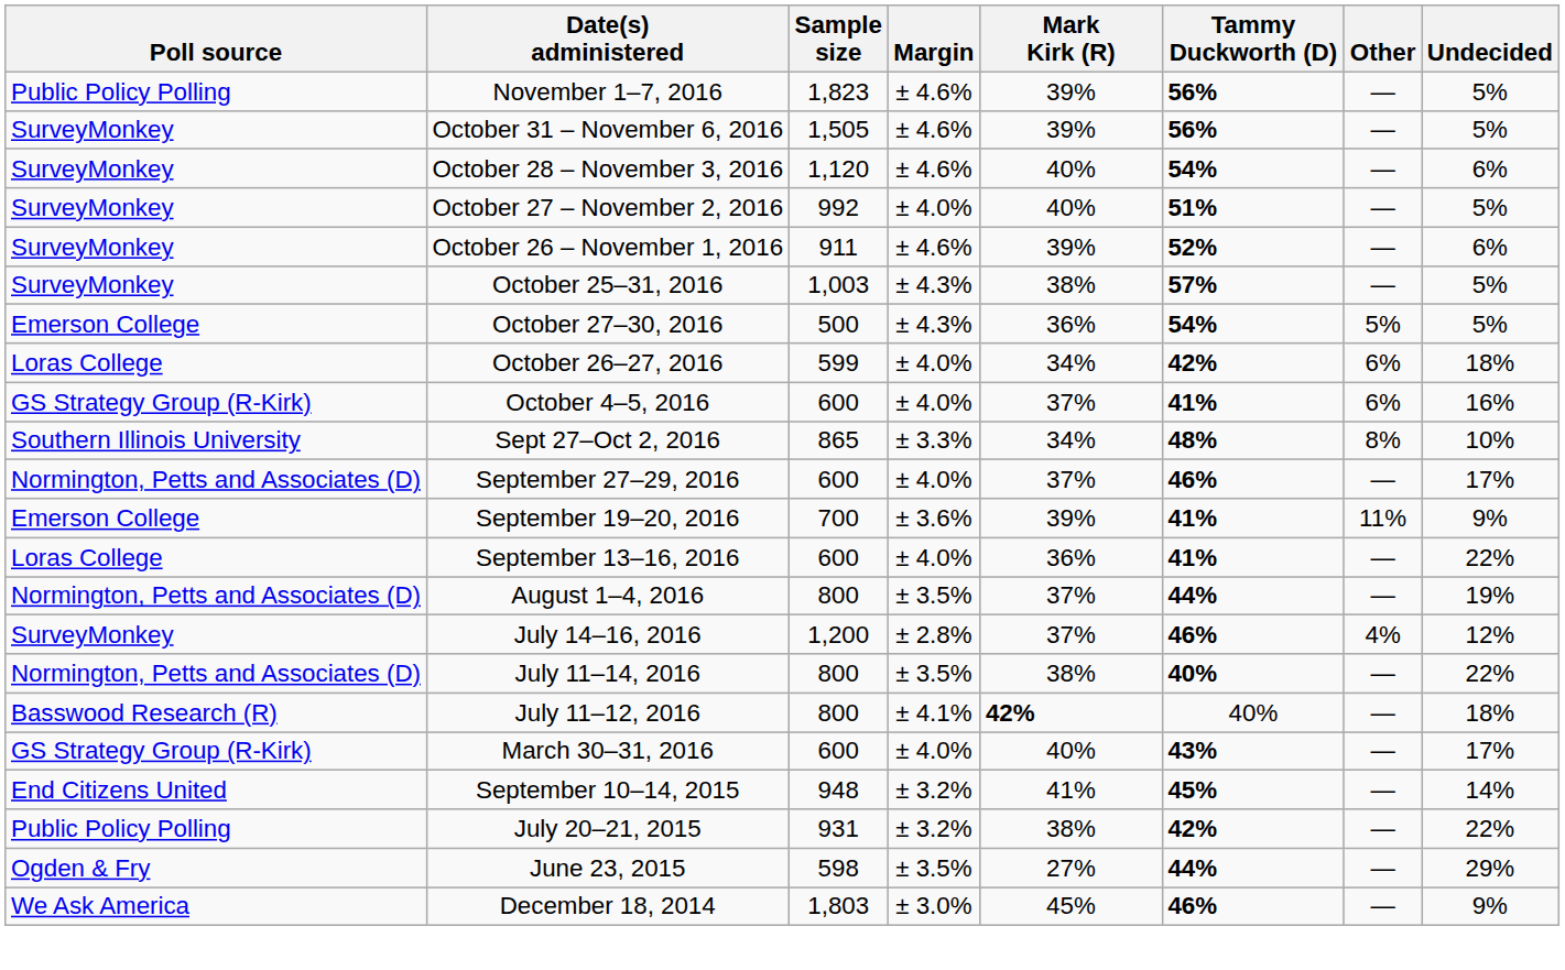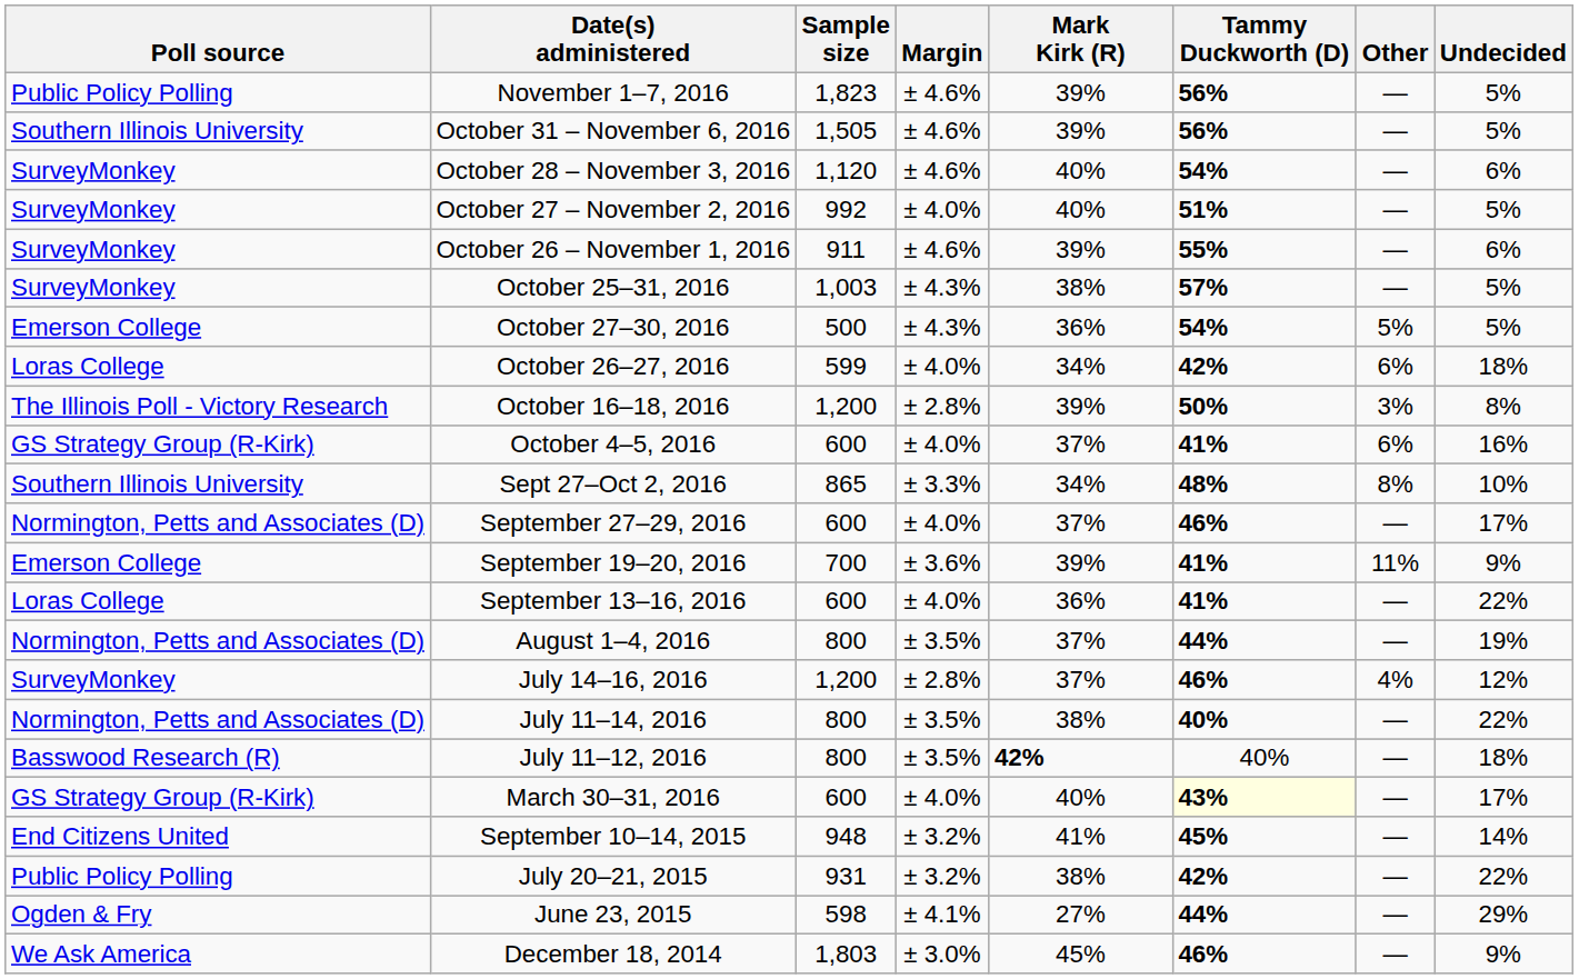October 31 – November 6, 2016 | Poll source: SurveyMonkey -> Southern Illinois University
October 26 – November 1, 2016 | Tammy Duckworth (D): 52% -> 55%
+ row: The Illinois Poll - Victory Research | October 16–18, 2016 | 1,200 | ± 2.8% | 39% | 50% | 3% | 8%
July 11–12, 2016 | Margin: ± 4.1% -> ± 3.5%
March 30–31, 2016 | Tammy Duckworth (D): no background -> lightyellow background
June 23, 2015 | Margin: ± 3.5% -> ± 4.1%
